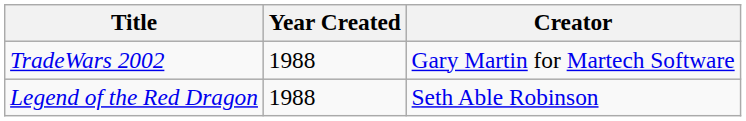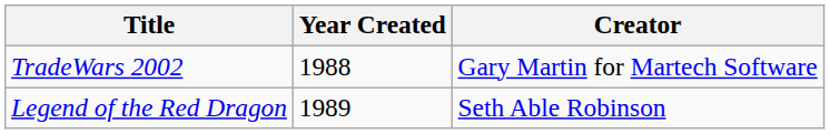Legend of the Red Dragon | Year Created: 1988 -> 1989
